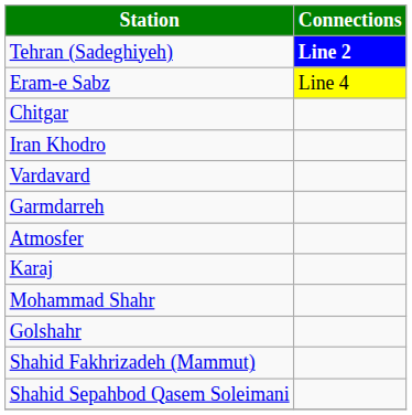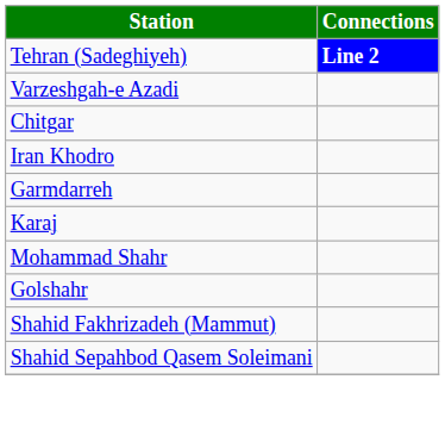- row: Eram-e Sabz | Line 4
+ row: Varzeshgah-e Azadi
- row: Vardavard
- row: Atmosfer
